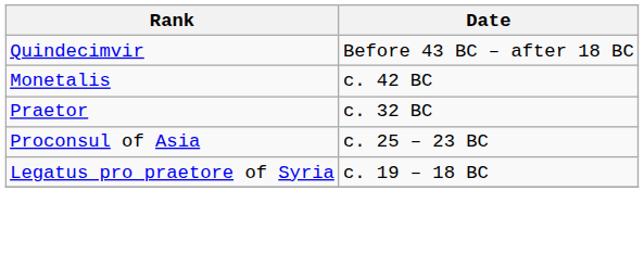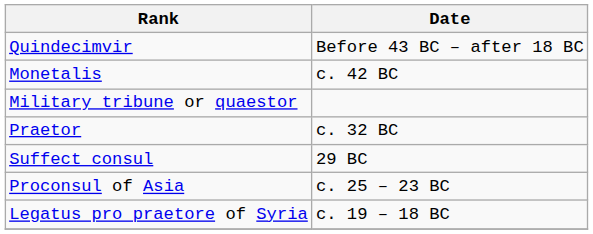+ row: Military tribune or quaestor
+ row: Suffect consul | 29 BC
